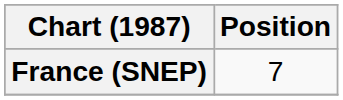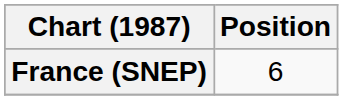France (SNEP) | Position: 7 -> 6
